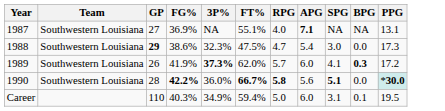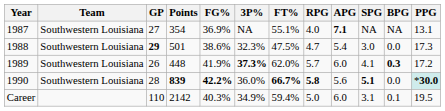+ column: Points | 354 | 501 | 448 | 839 | 2142
